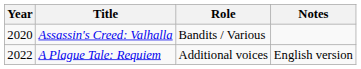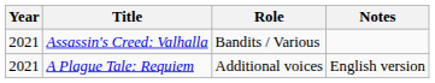Assassin's Creed: Valhalla | Year: 2020 -> 2021
A Plague Tale: Requiem | Year: 2022 -> 2021
